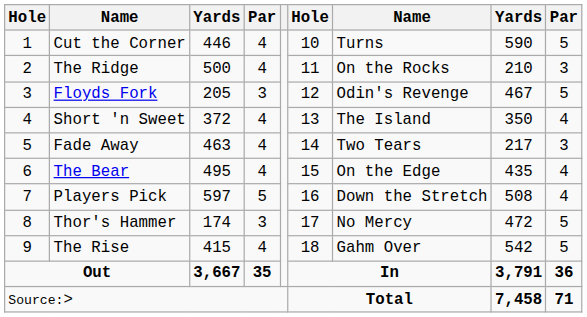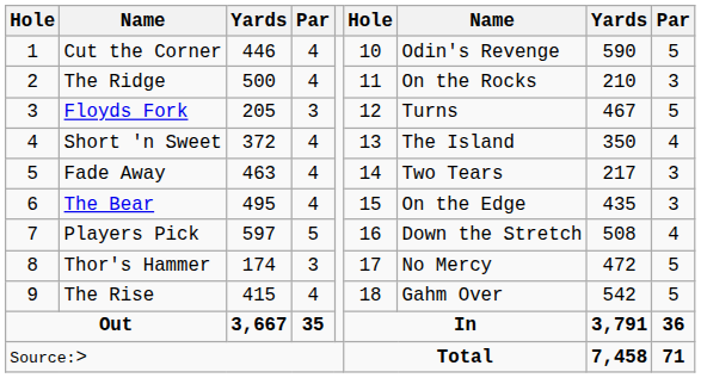Cut the Corner | column 7: Turns -> Odin's Revenge
Floyds Fork | column 7: Odin's Revenge -> Turns
The Bear | column 9: 4 -> 3
